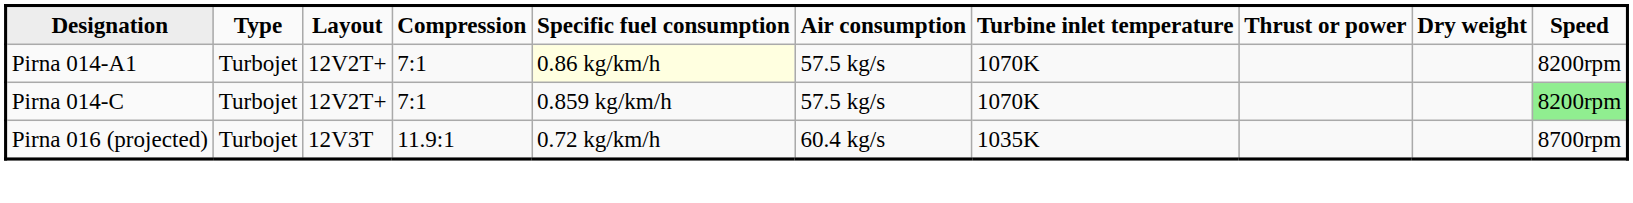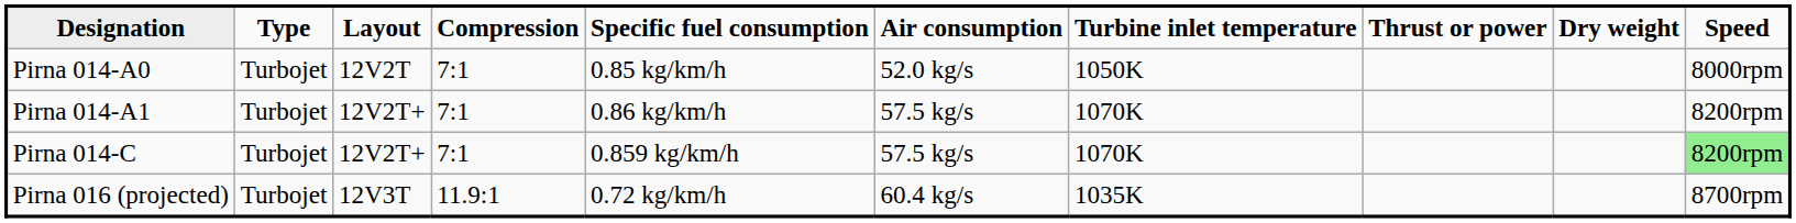+ row: Pirna 014-A0 | Turbojet | 12V2T | 7:1 | 0.85 kg/km/h | 52.0 kg/s | 1050K | 8000rpm
Pirna 014-A1 | Specific fuel consumption: lightyellow background -> no background
